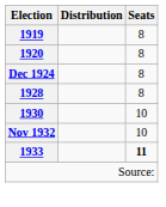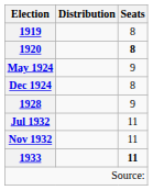1920 | Seats: normal -> bold
+ row: May 1924 | 9
1928 | Seats: 8 -> 9
- row: 1930 | 10
+ row: Jul 1932 | 11
Nov 1932 | Seats: 10 -> 11
